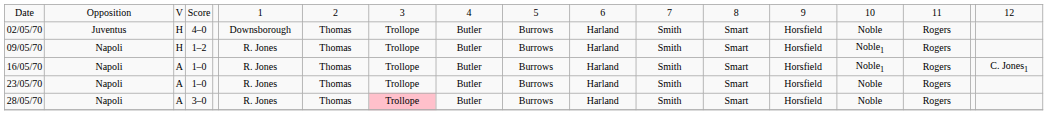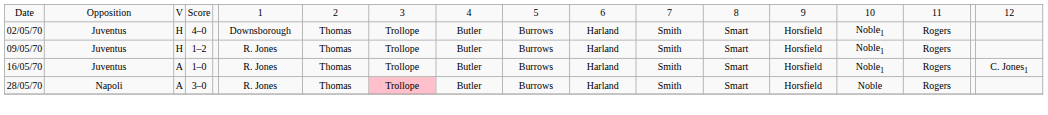02/05/70 | column 15: Noble -> Noble1
09/05/70 | column 2: Napoli -> Juventus
16/05/70 | column 2: Napoli -> Juventus
- row: 23/05/70 | Napoli | A | 1–0 | R. Jones | Thomas | Trollope | Butler | Burrows | Harland | Smith | Smart | Horsfield | Noble | Rogers
